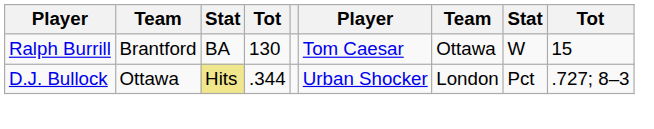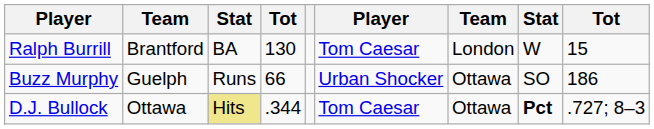Ralph Burrill | column 7: Ottawa -> London
+ row: Buzz Murphy | Guelph | Runs | 66 | Urban Shocker | Ottawa | SO | 186
D.J. Bullock | column 6: Urban Shocker -> Tom Caesar
D.J. Bullock | column 7: London -> Ottawa
D.J. Bullock | column 8: normal -> bold
